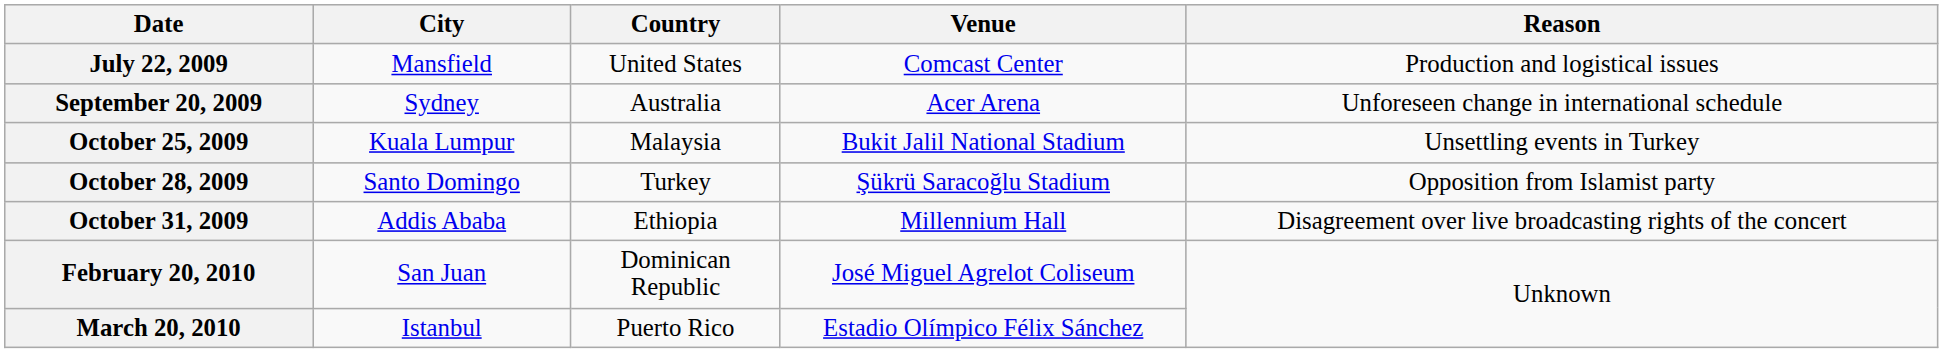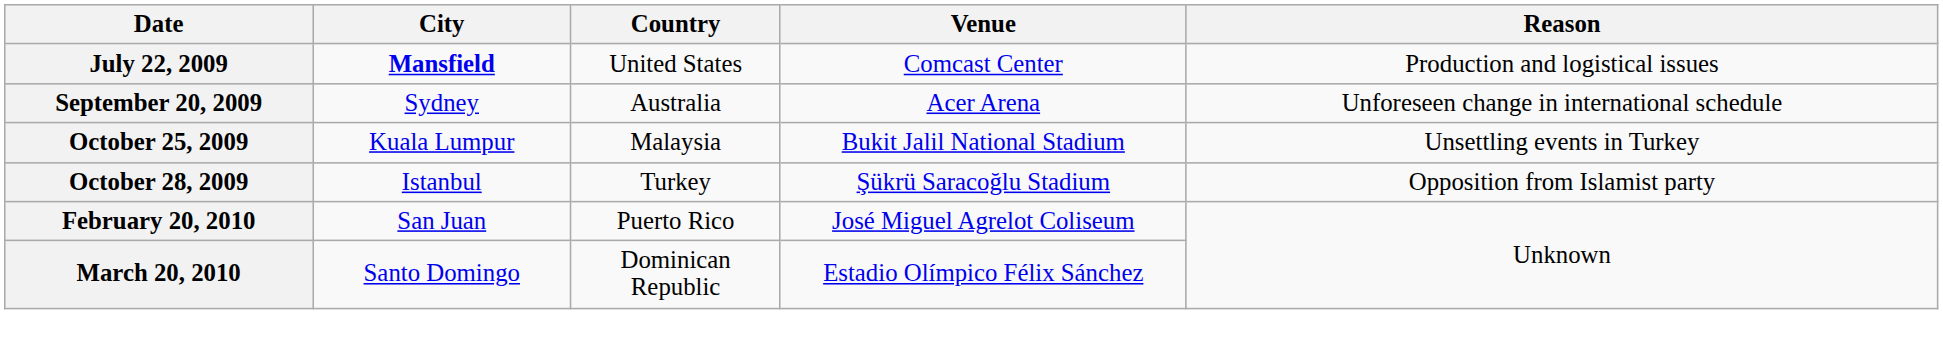July 22, 2009 | City: normal -> bold
October 28, 2009 | City: Santo Domingo -> Istanbul
- row: October 31, 2009 | Addis Ababa | Ethiopia | Millennium Hall | Disagreement over live broadcasting rights of the concert
February 20, 2010 | Country: Dominican Republic -> Puerto Rico
March 20, 2010 | City: Istanbul -> Santo Domingo
March 20, 2010 | Country: Puerto Rico -> Dominican Republic
